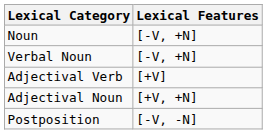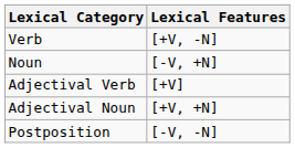+ row: Verb | [+V, -N]
- row: Verbal Noun | [-V, +N]
